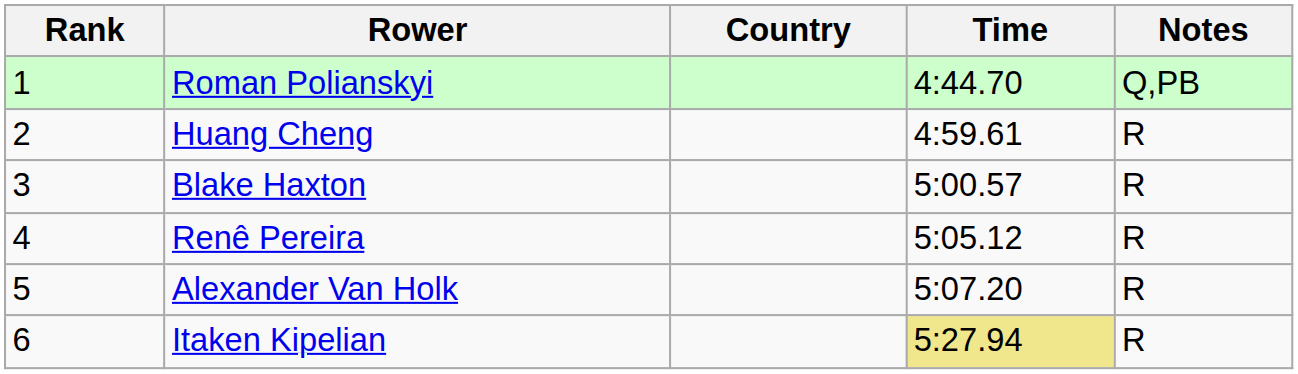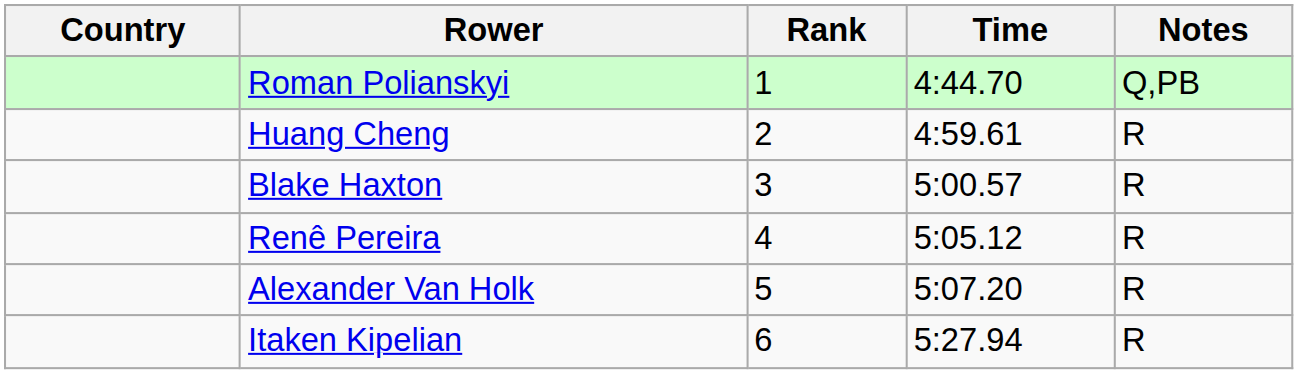columns swapped: Rank <-> Country
Itaken Kipelian | Time: khaki background -> no background
